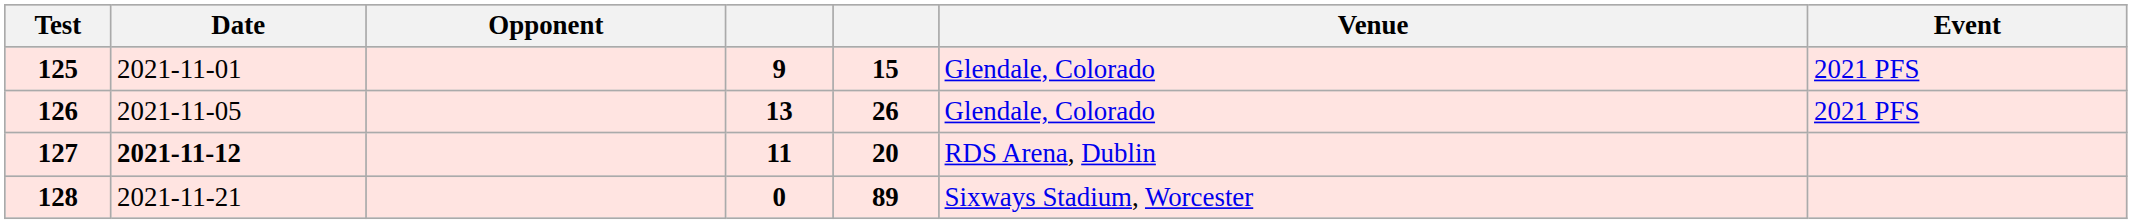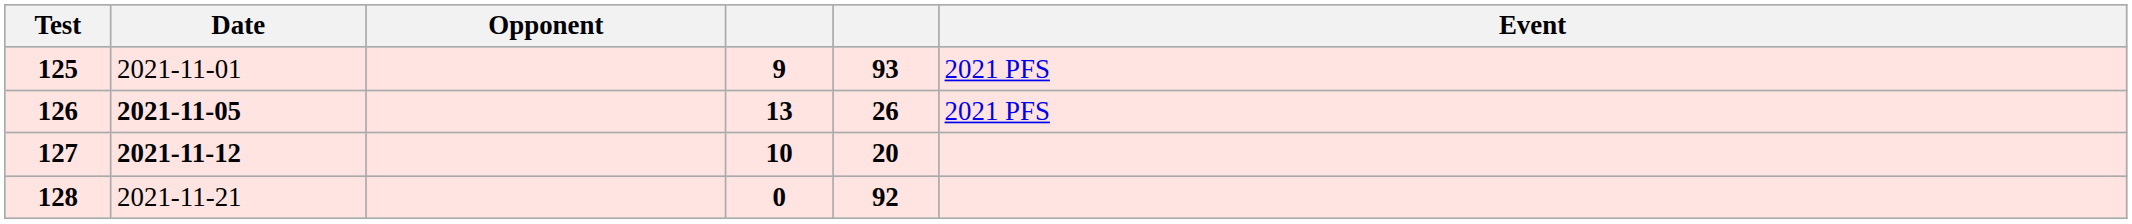- column: Venue | Glendale, Colorado | Glendale, Colorado | RDS Arena, Dublin | Sixways Stadium, Worcester
125 | column 5: 15 -> 93
126 | Date: normal -> bold
127 | column 4: 11 -> 10
128 | column 5: 89 -> 92
